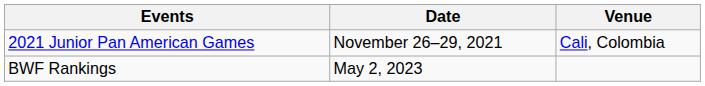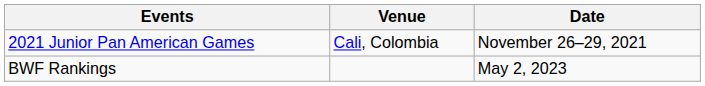columns swapped: Date <-> Venue
